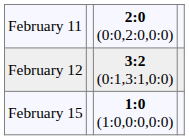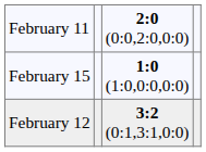rows swapped: February 12 <-> February 15
